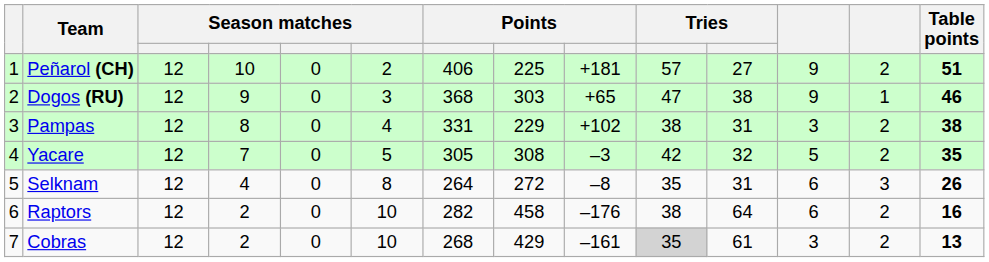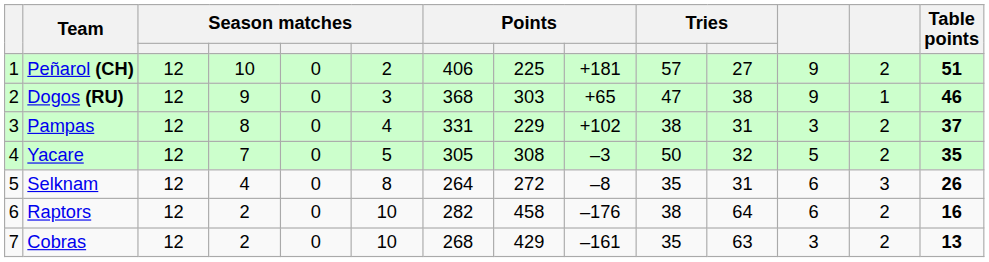Pampas | Table points: 38 -> 37
Yacare | column 10: 42 -> 50
Cobras | column 10: lightgrey background -> no background
Cobras | column 11: 61 -> 63
